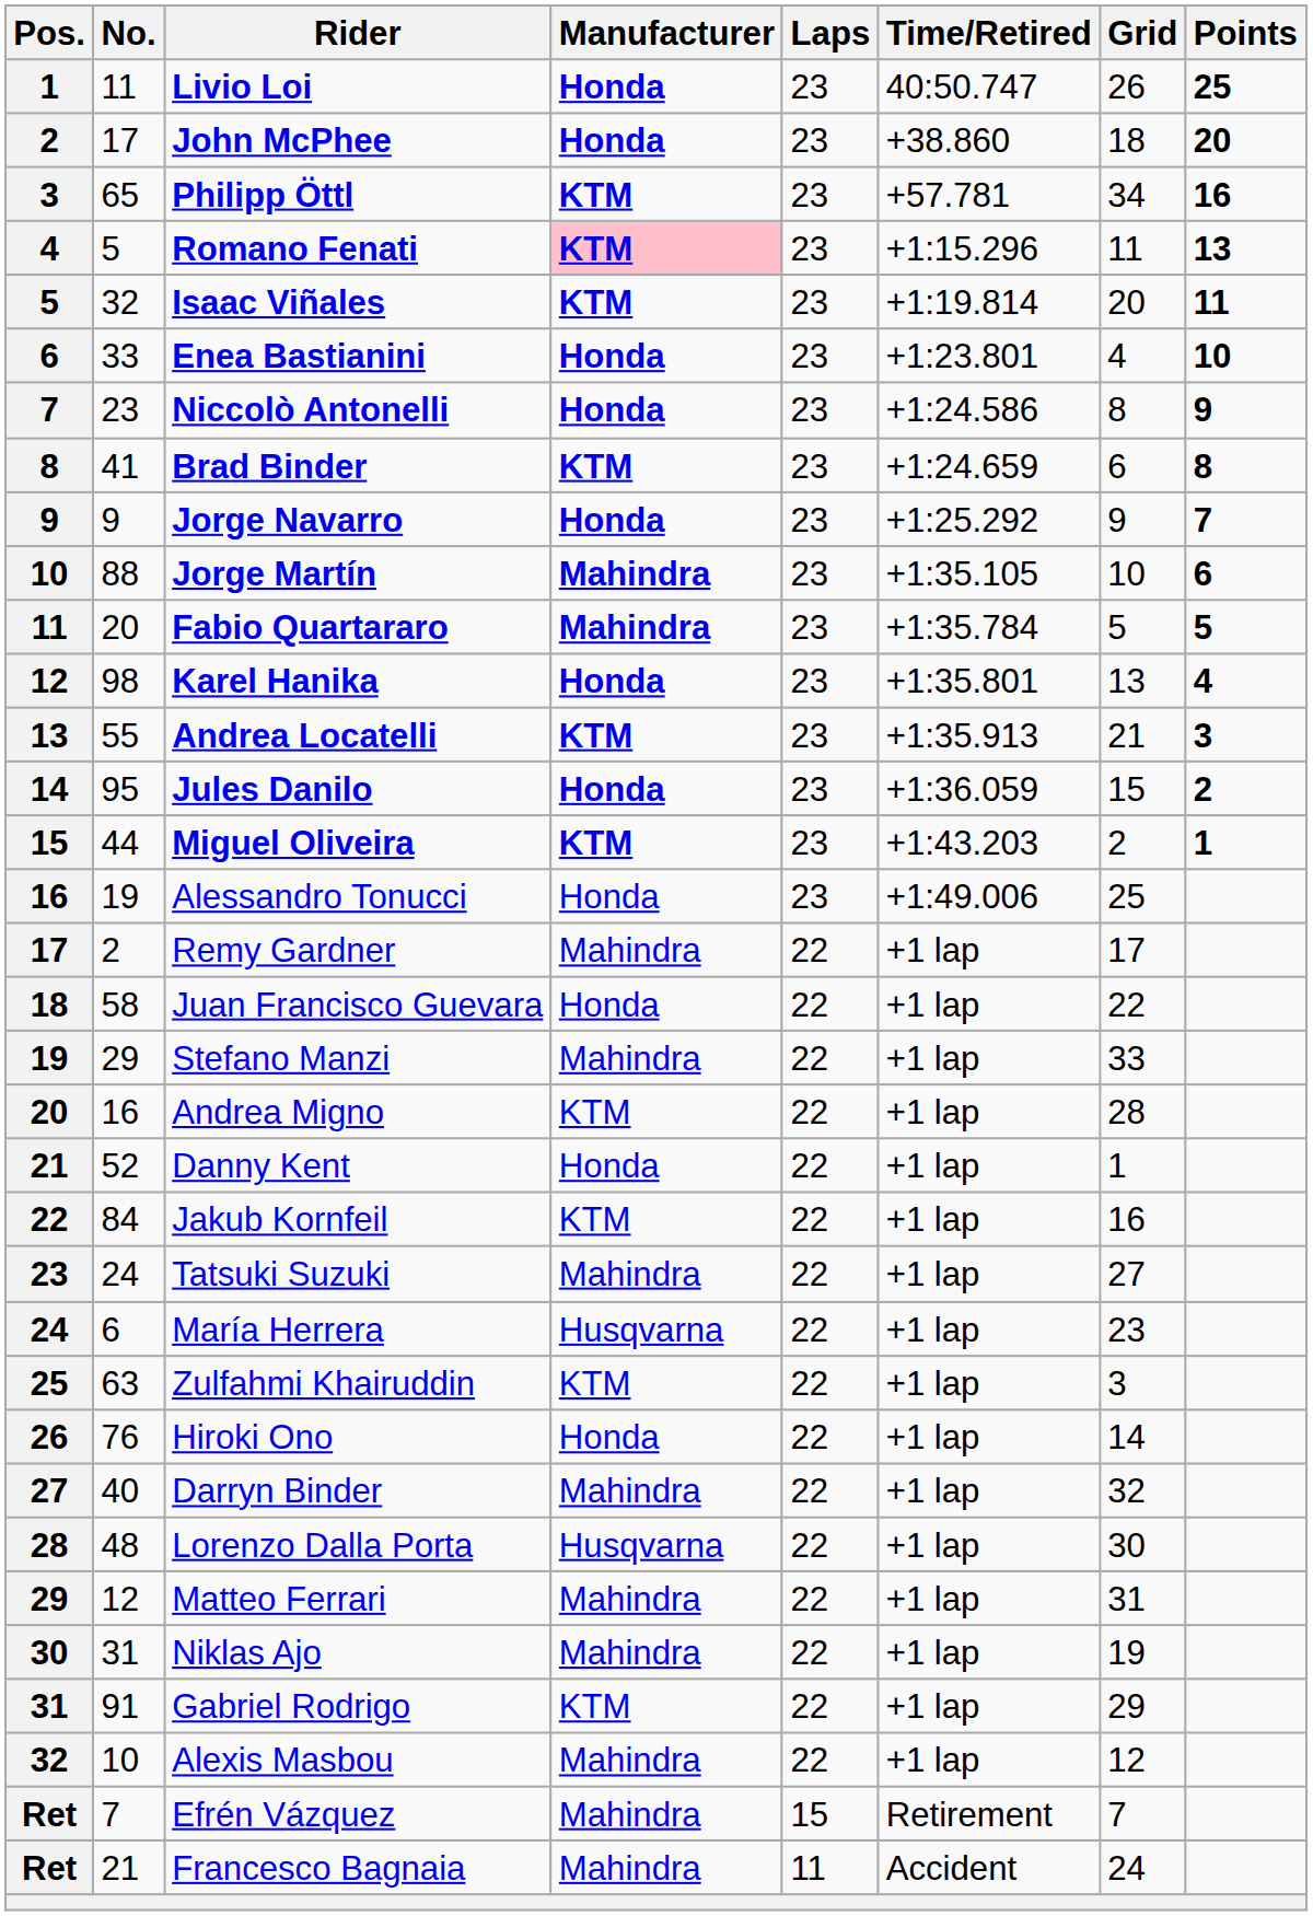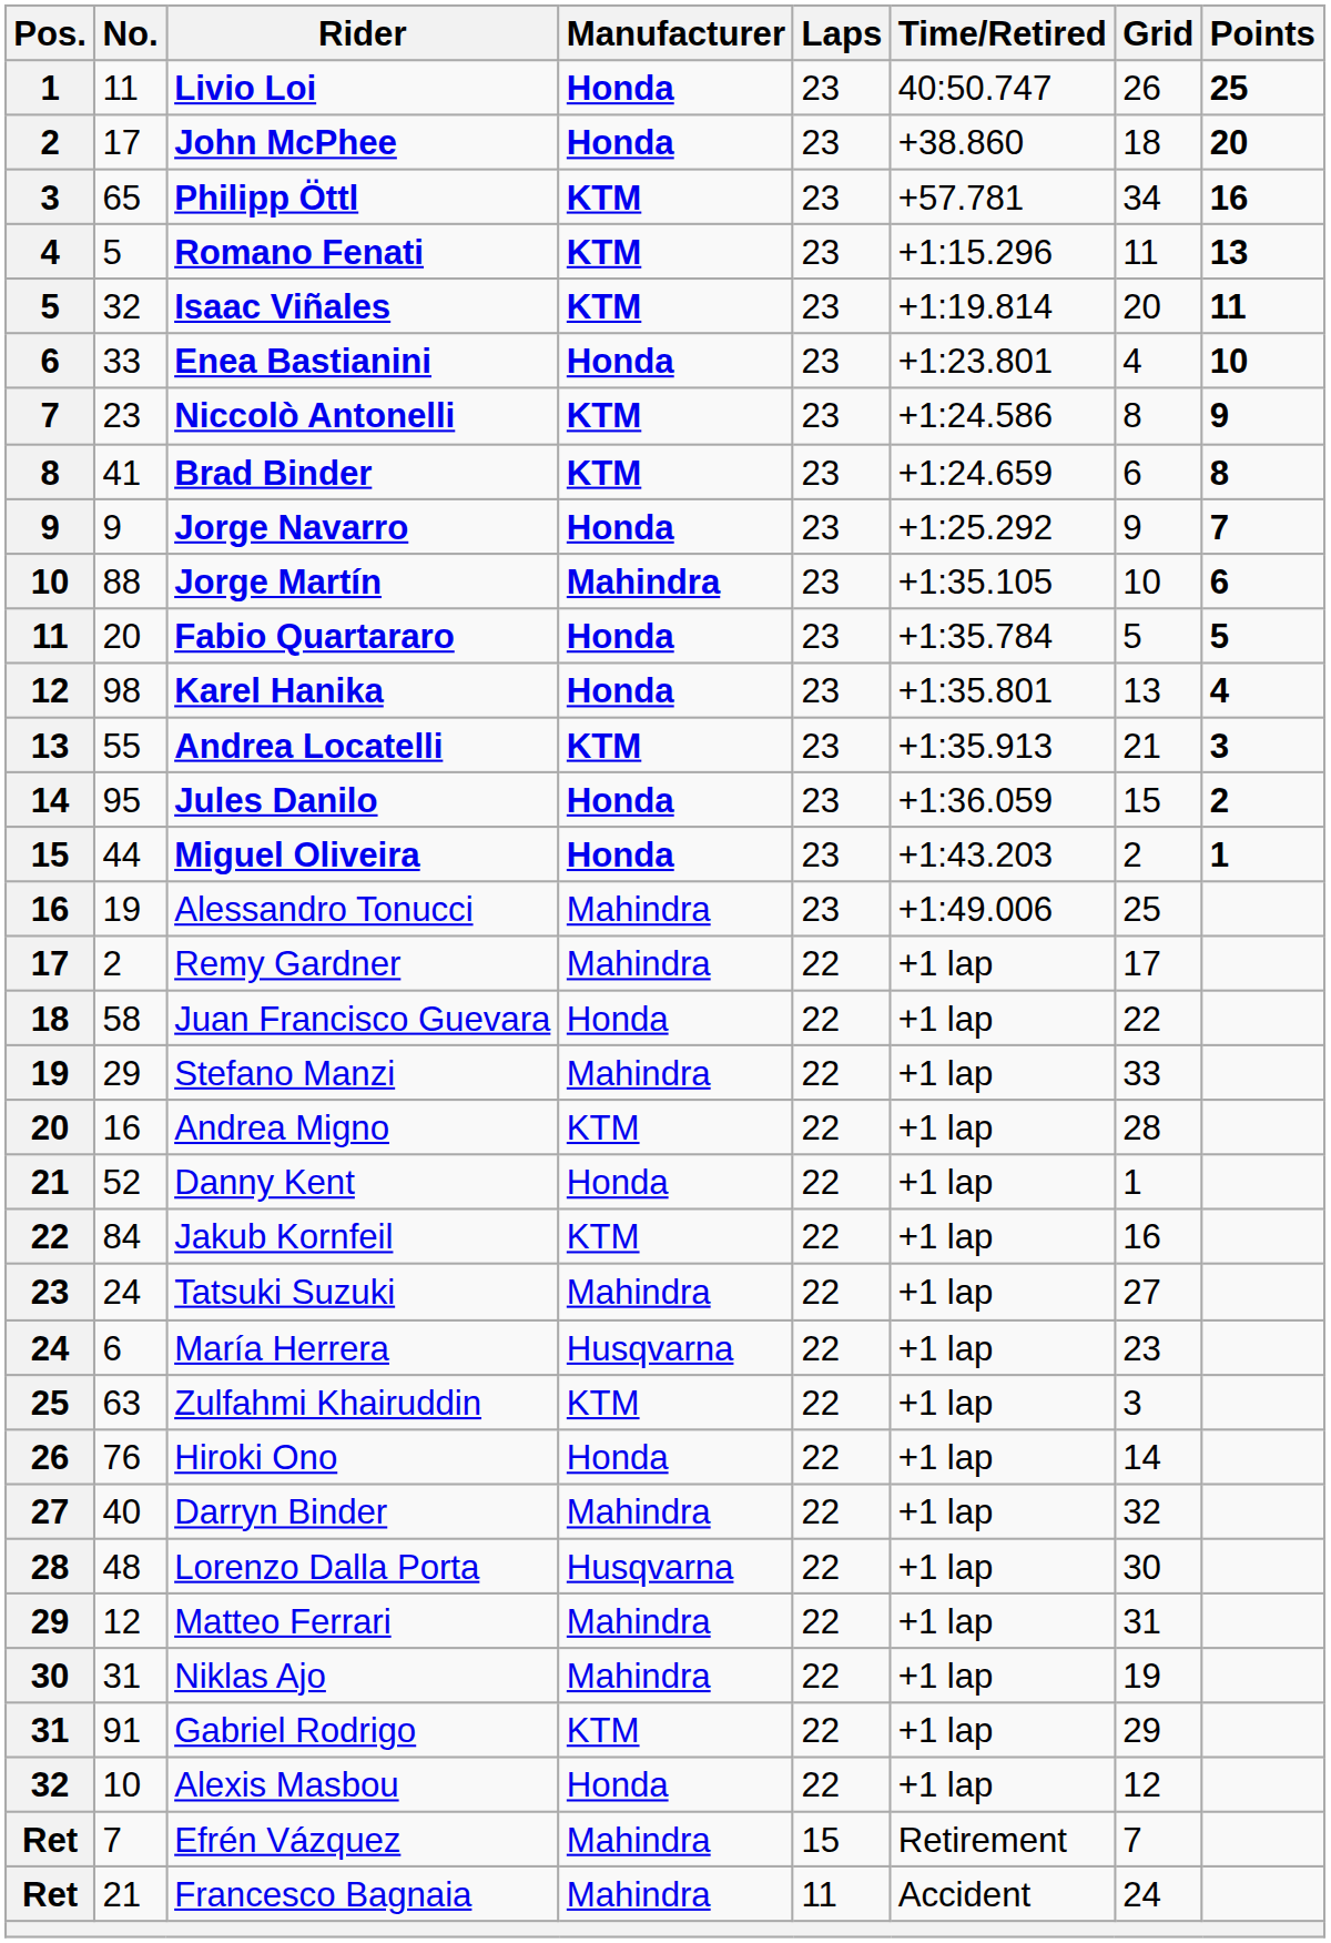Romano Fenati | Manufacturer: pink background -> no background
Niccolò Antonelli | Manufacturer: Honda -> KTM
Fabio Quartararo | Manufacturer: Mahindra -> Honda
Miguel Oliveira | Manufacturer: KTM -> Honda
Alessandro Tonucci | Manufacturer: Honda -> Mahindra
Alexis Masbou | Manufacturer: Mahindra -> Honda
